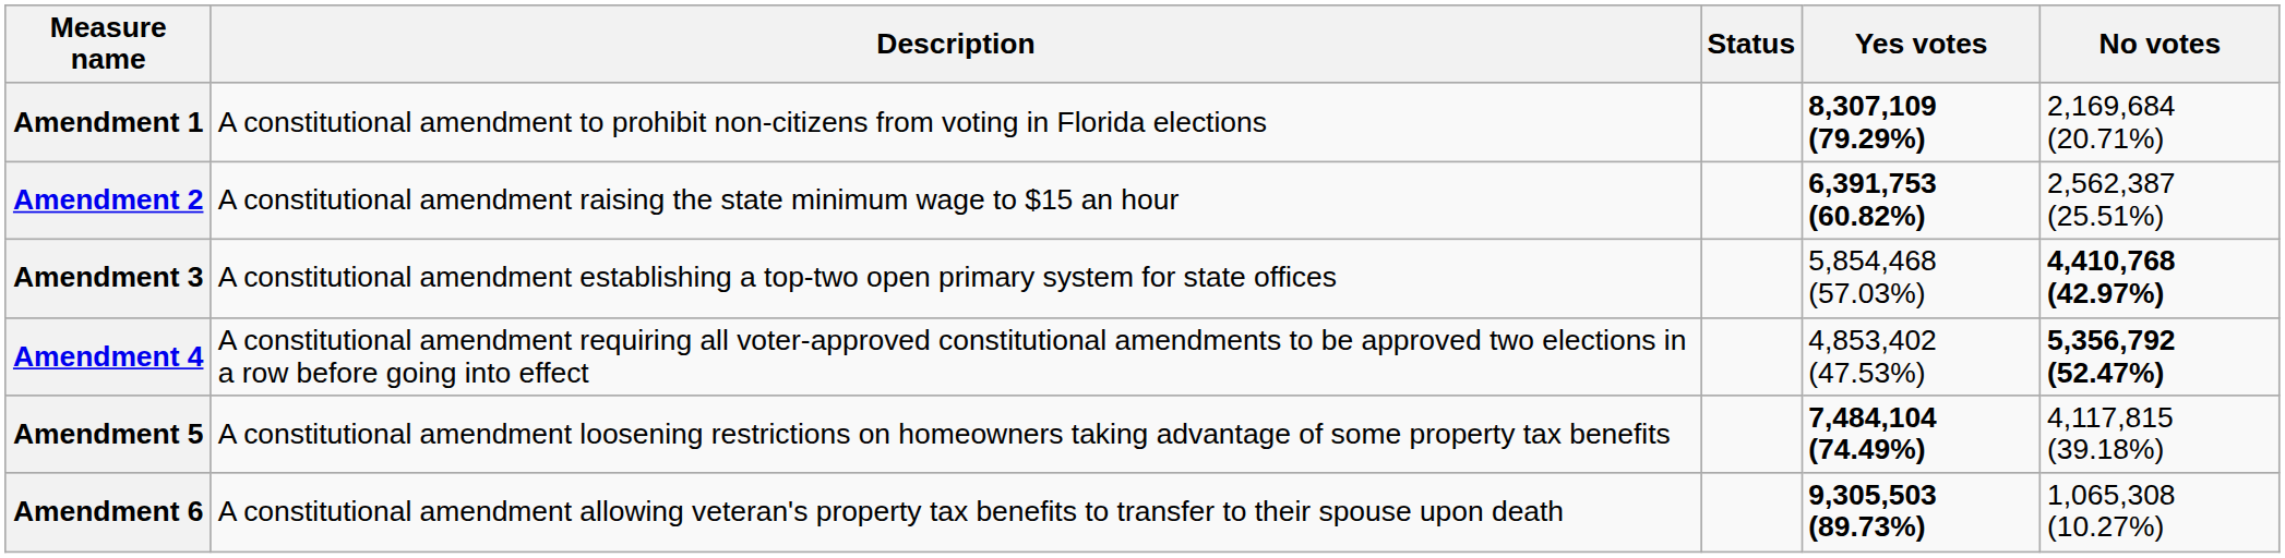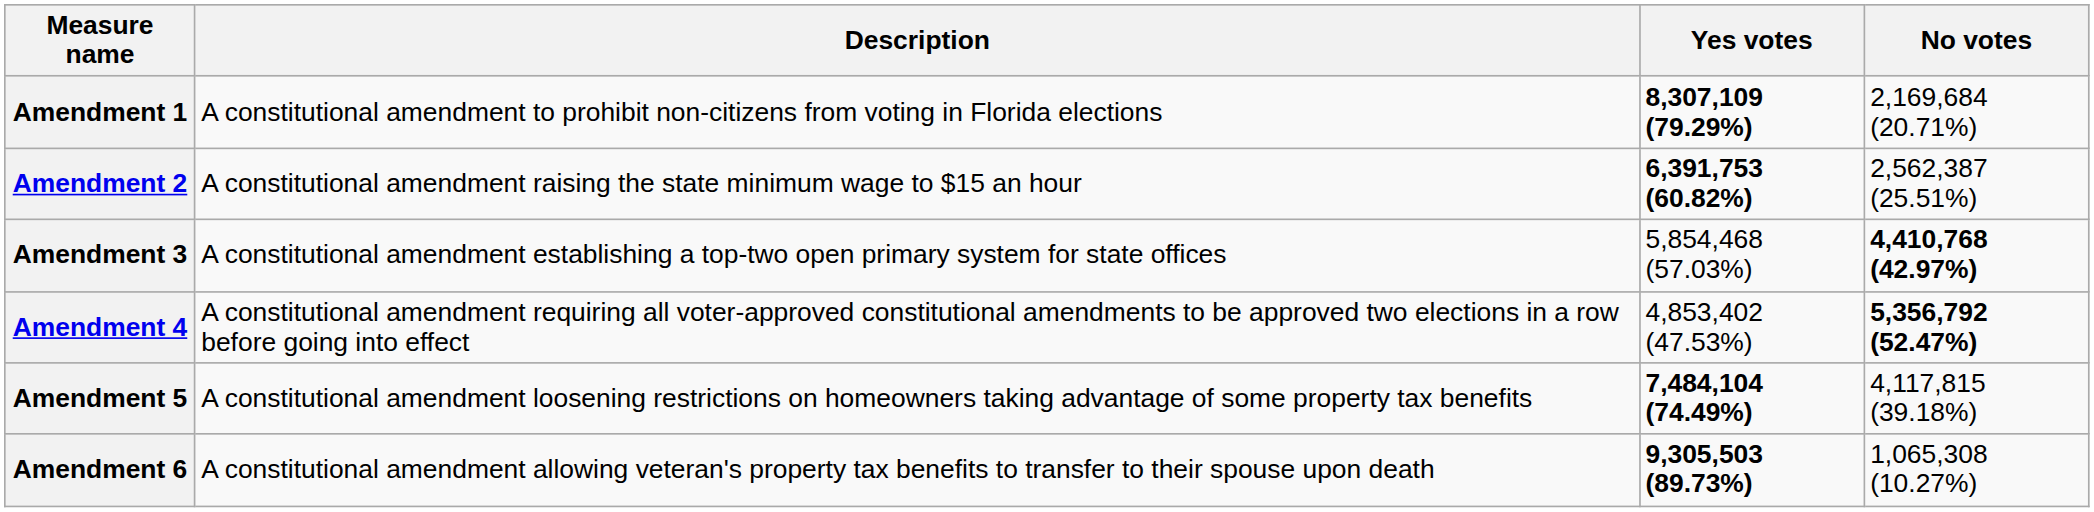- column: Status
